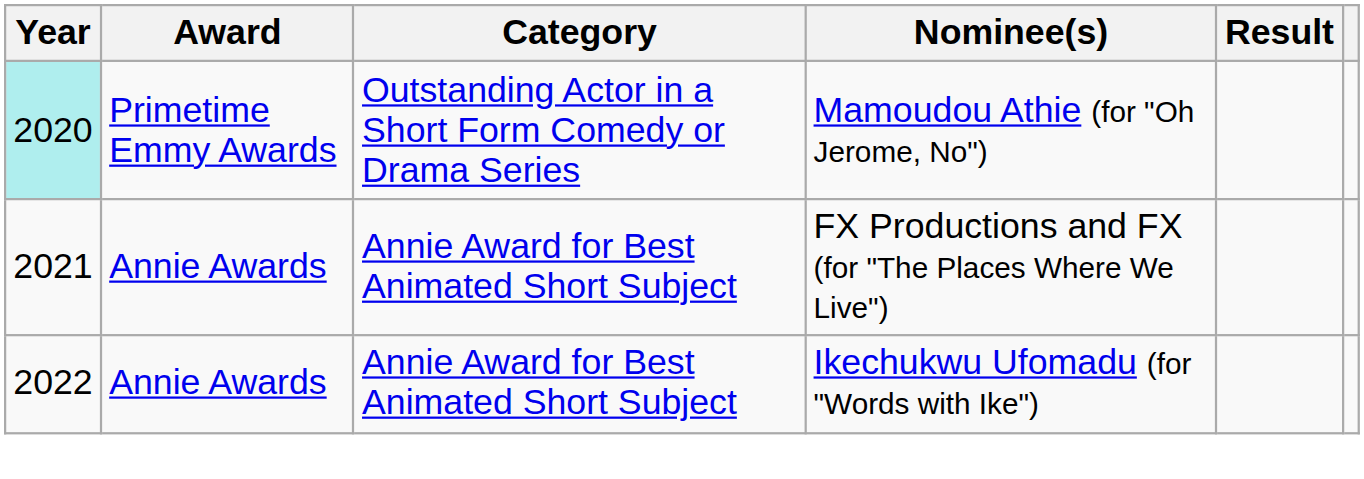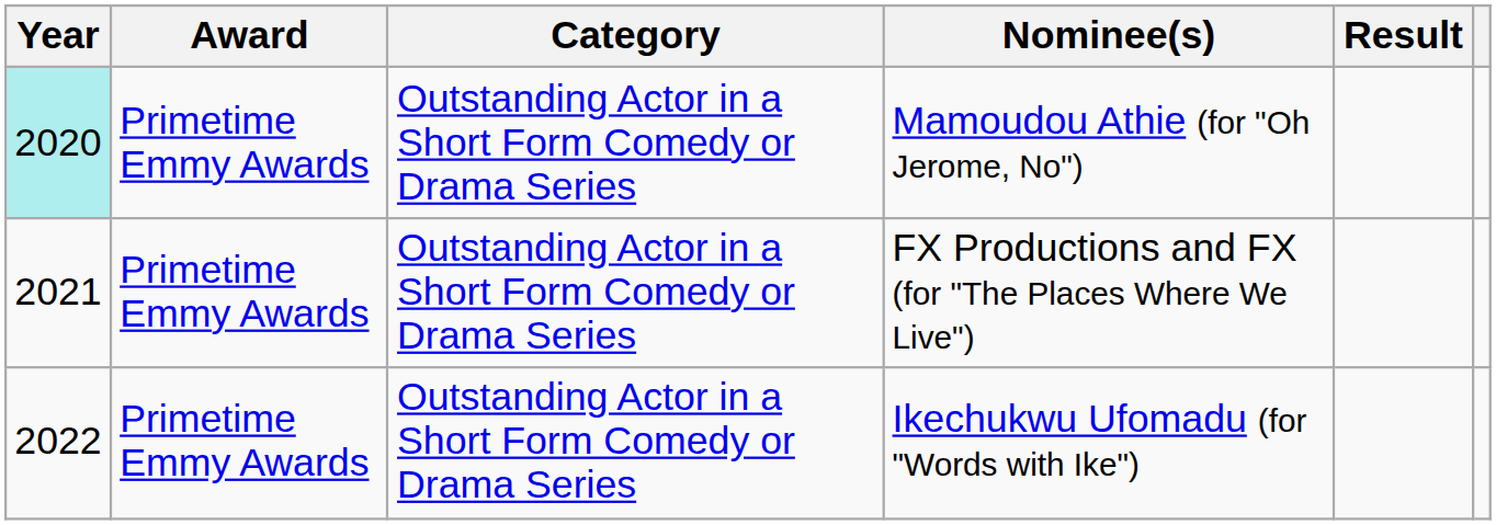FX Productions and FX (for "The Places Where We Live") | Award: Annie Awards -> Primetime Emmy Awards
FX Productions and FX (for "The Places Where We Live") | Category: Annie Award for Best Animated Short Subject -> Outstanding Actor in a Short Form Comedy or Drama Series
Ikechukwu Ufomadu (for "Words with Ike") | Award: Annie Awards -> Primetime Emmy Awards
Ikechukwu Ufomadu (for "Words with Ike") | Category: Annie Award for Best Animated Short Subject -> Outstanding Actor in a Short Form Comedy or Drama Series
